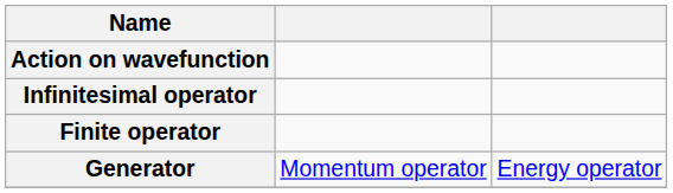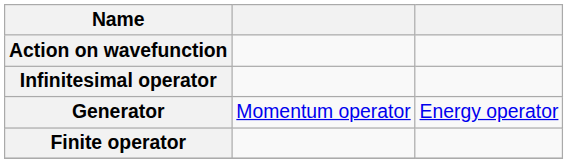rows swapped: Finite operator <-> Generator
